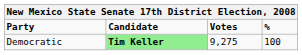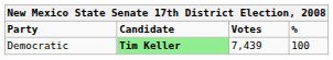Democratic | Votes: 9,275 -> 7,439
